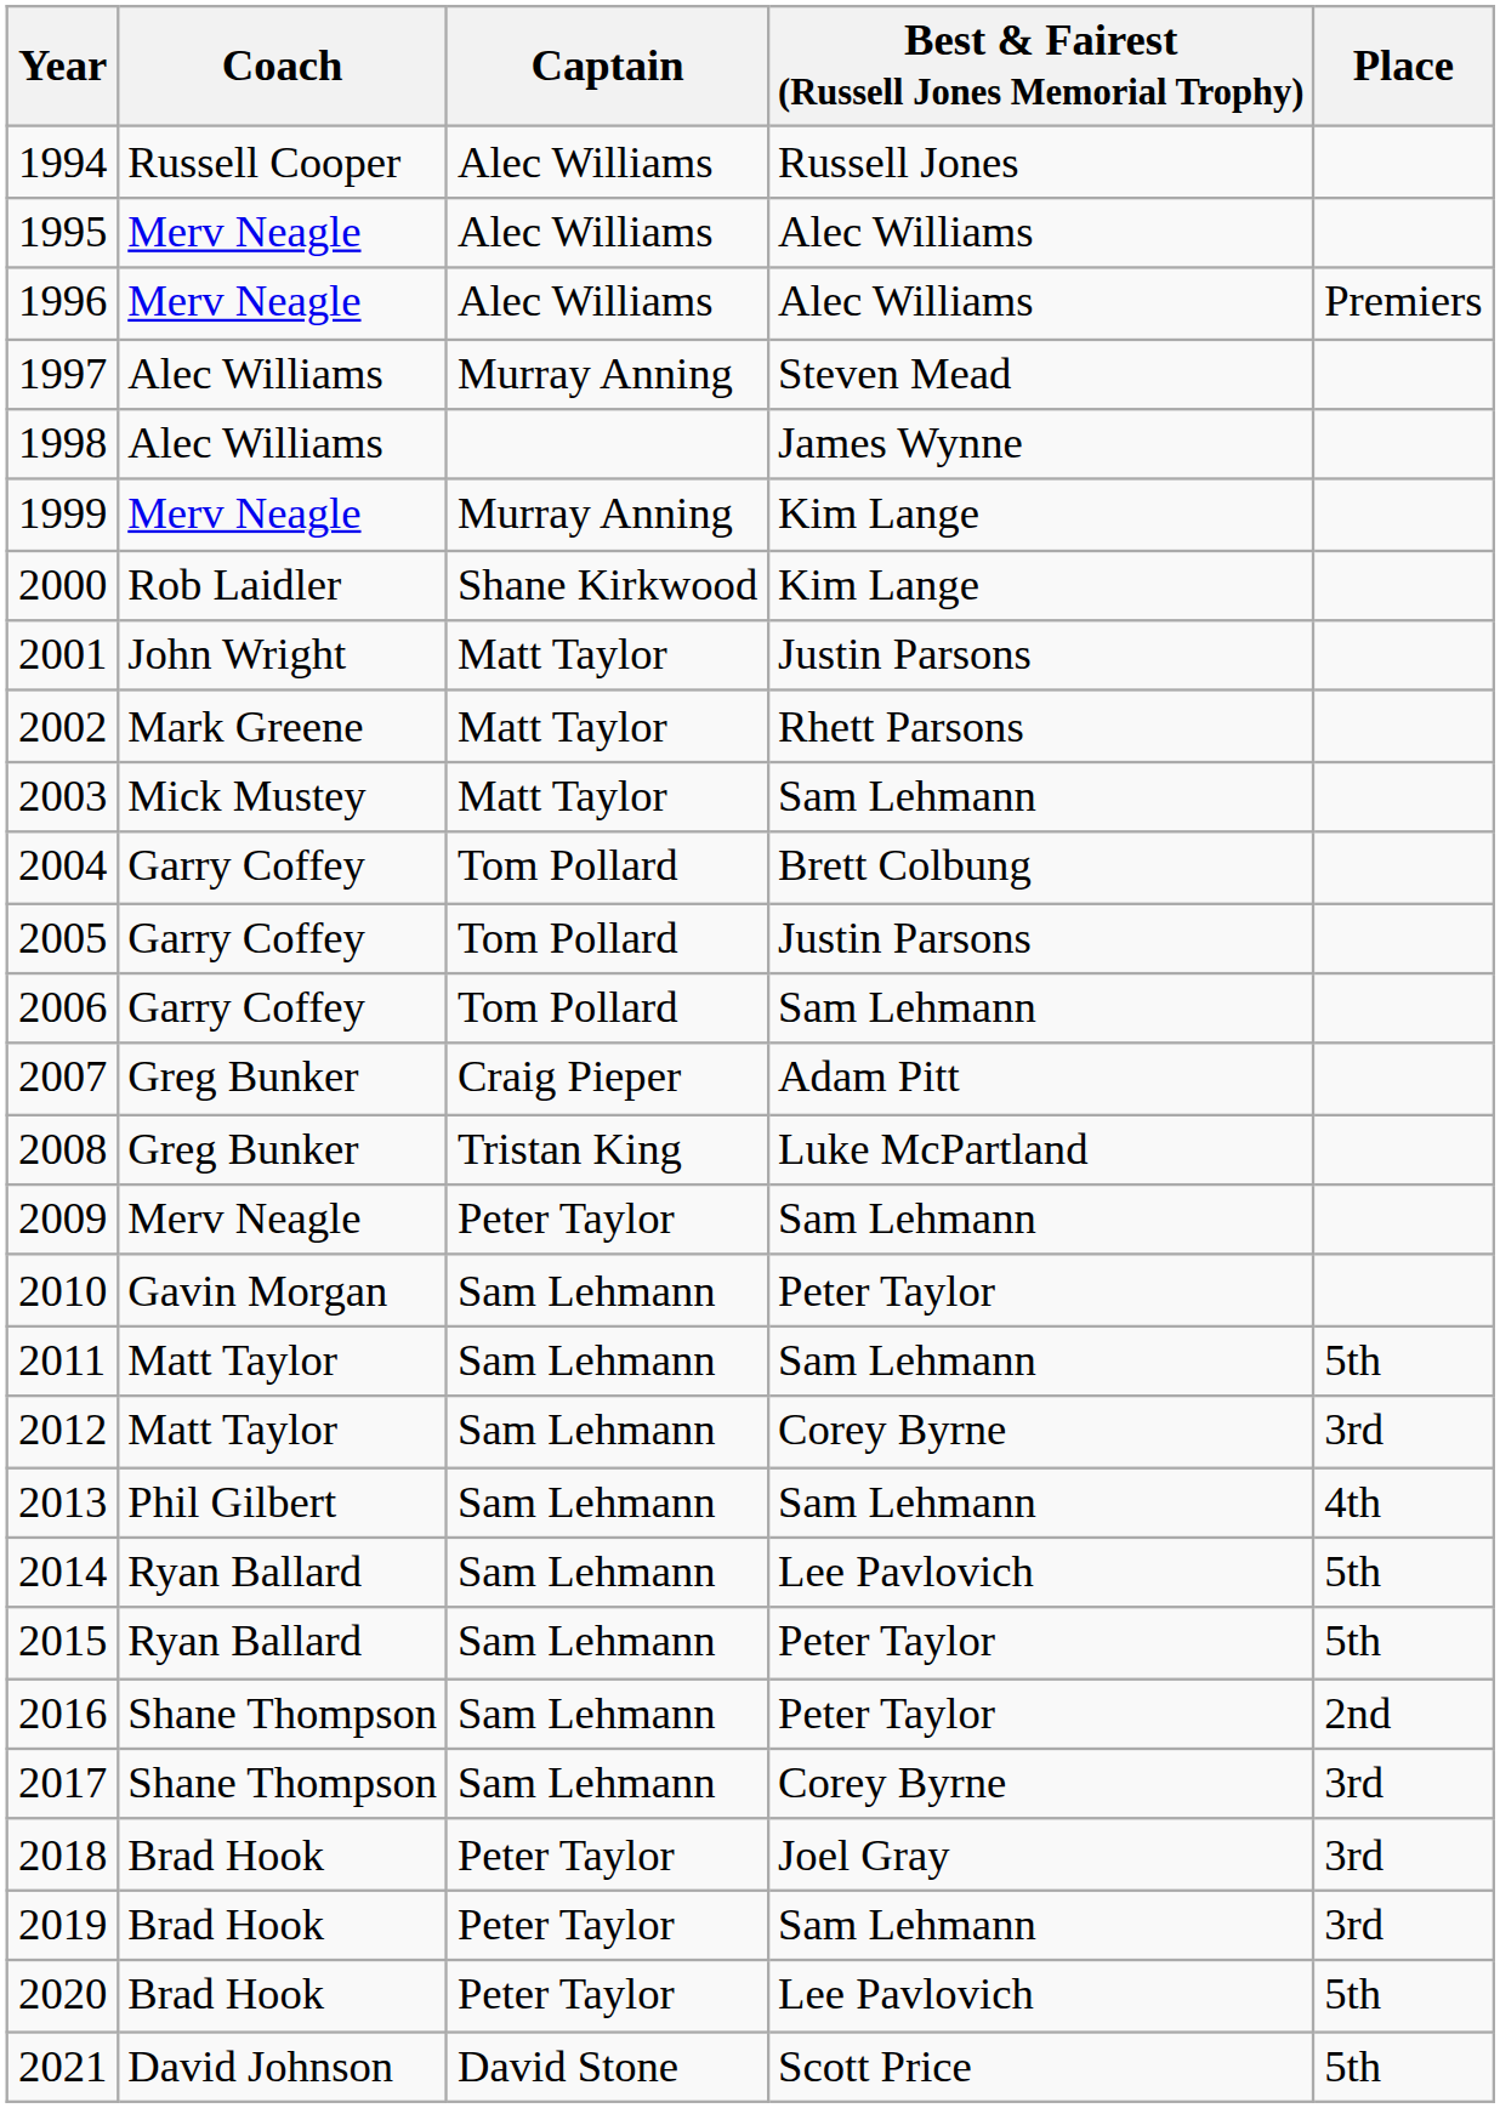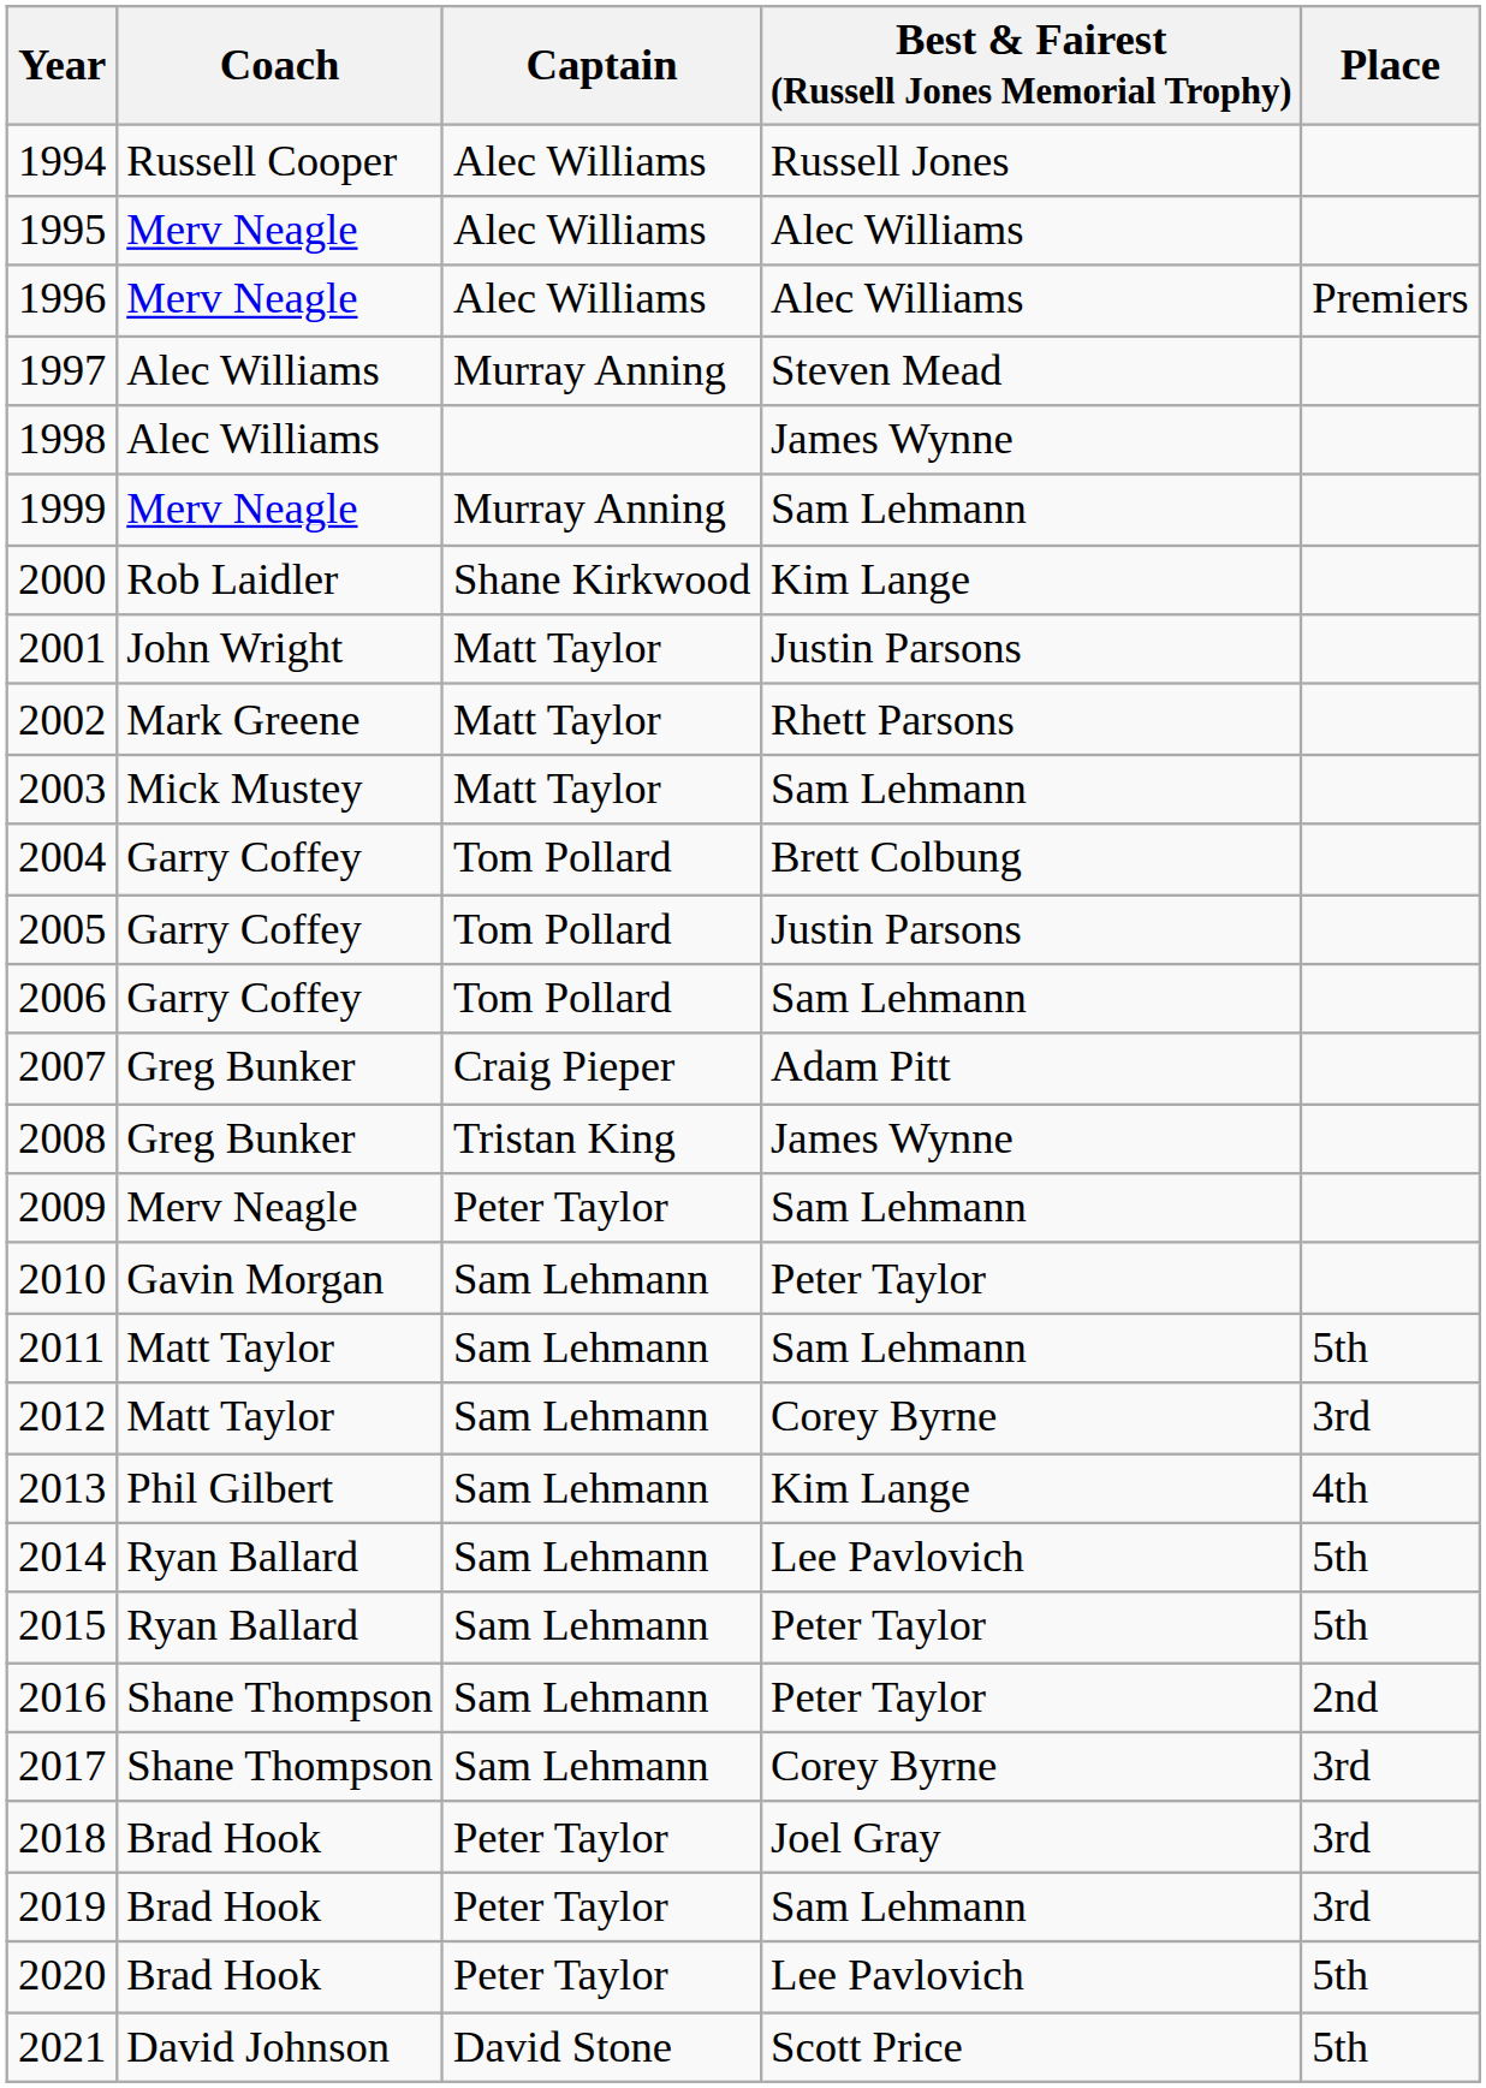1999 | Best & Fairest (Russell Jones Memorial Trophy): Kim Lange -> Sam Lehmann
2008 | Best & Fairest (Russell Jones Memorial Trophy): Luke McPartland -> James Wynne
2013 | Best & Fairest (Russell Jones Memorial Trophy): Sam Lehmann -> Kim Lange
